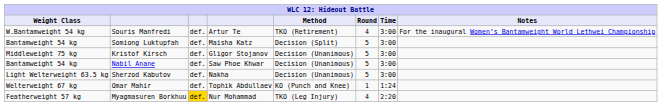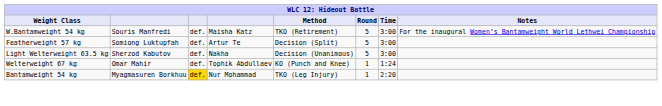Souris Manfredi | column 4: Artur Te -> Maisha Katz
Souris Manfredi | Round: 4 -> 5
Somiong Luktupfah | Weight Class: Bantamweight 54 kg -> Featherweight 57 kg
Somiong Luktupfah | column 4: Maisha Katz -> Artur Te
- row: Middleweight 75 kg | Kristof Kirsch | def. | Gligor Stojanov | Decision (Unanimous) | 5 | 3:00
- row: Bantamweight 54 kg | Nabil Anane | def. | Saw Phoe Khwar | Decision (Unanimous) | 5 | 3:00
Myagmasuren Borkhuu | Weight Class: Featherweight 57 kg -> Bantamweight 54 kg
Myagmasuren Borkhuu | Round: 4 -> 1
